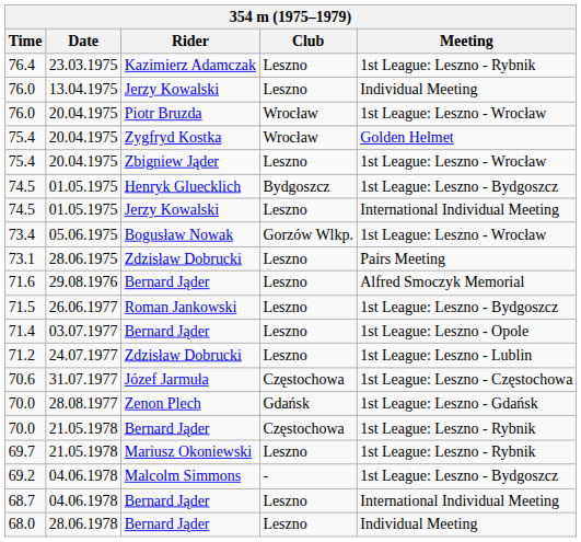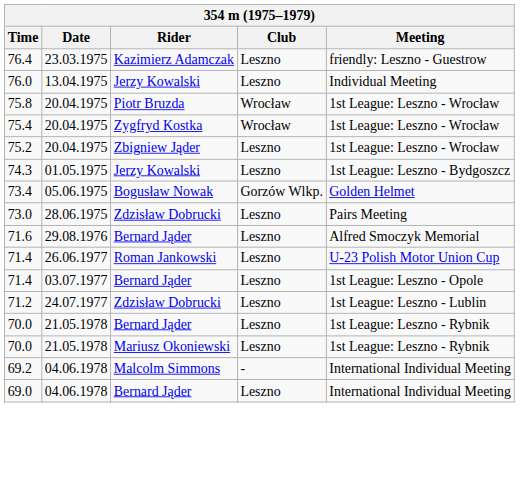23.03.1975 | Meeting: 1st League: Leszno - Rybnik -> friendly: Leszno - Guestrow
20.04.1975 / Piotr Bruzda | Time: 76.0 -> 75.8
20.04.1975 / Zygfryd Kostka | Meeting: Golden Helmet -> 1st League: Leszno - Wrocław
20.04.1975 / Zbigniew Jąder | Time: 75.4 -> 75.2
- row: 74.5 | 01.05.1975 | Henryk Gluecklich | Bydgoszcz | 1st League: Leszno - Bydgoszcz
01.05.1975 / Jerzy Kowalski | Time: 74.5 -> 74.3
01.05.1975 / Jerzy Kowalski | Meeting: International Individual Meeting -> 1st League: Leszno - Bydgoszcz
05.06.1975 | Meeting: 1st League: Leszno - Wrocław -> Golden Helmet
28.06.1975 | Time: 73.1 -> 73.0
26.06.1977 | Time: 71.5 -> 71.4
26.06.1977 | Meeting: 1st League: Leszno - Bydgoszcz -> U-23 Polish Motor Union Cup
- row: 70.6 | 31.07.1977 | Józef Jarmuła | Częstochowa | 1st League: Leszno - Częstochowa
- row: 70.0 | 28.08.1977 | Zenon Plech | Gdańsk | 1st League: Leszno - Gdańsk
21.05.1978 / Bernard Jąder | Club: Częstochowa -> Leszno
21.05.1978 / Mariusz Okoniewski | Time: 69.7 -> 70.0
04.06.1978 / Malcolm Simmons | Meeting: 1st League: Leszno - Bydgoszcz -> International Individual Meeting
04.06.1978 / Bernard Jąder | Time: 68.7 -> 69.0
- row: 68.0 | 28.06.1978 | Bernard Jąder | Leszno | Individual Meeting
